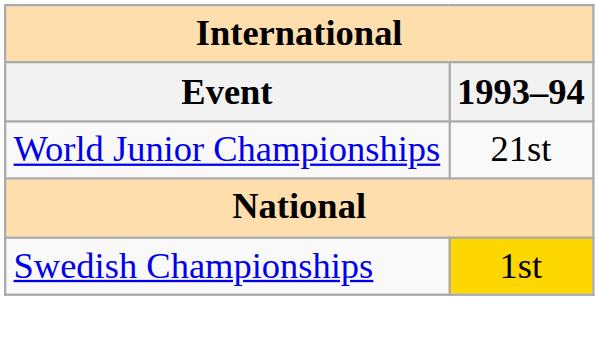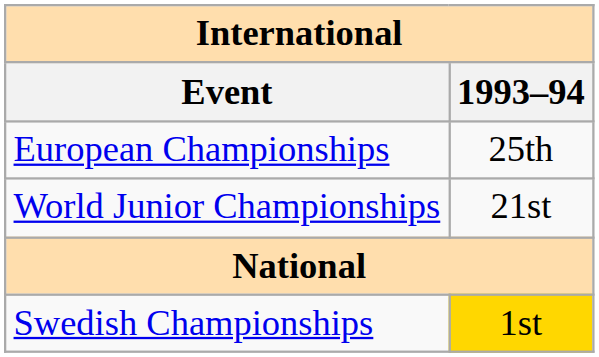+ row: European Championships | 25th
